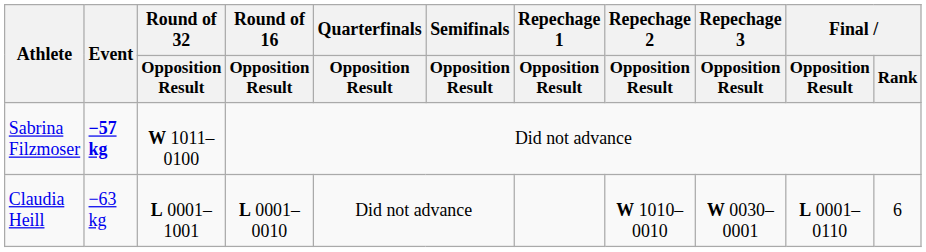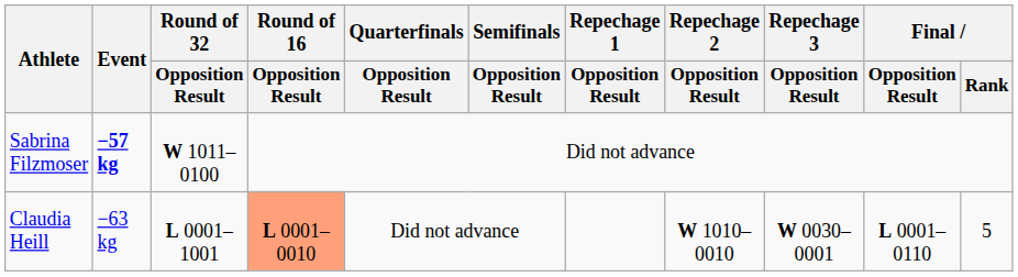Claudia Heill | Round of 16 / Opposition Result: no background -> lightsalmon background
Claudia Heill | Final / Rank: 6 -> 5
